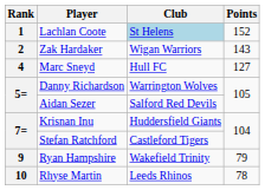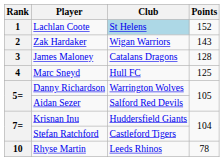+ row: 3 | James Maloney | Catalans Dragons | 128
Marc Sneyd | Points: 127 -> 125
- row: 9 | Ryan Hampshire | Wakefield Trinity | 79
